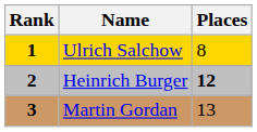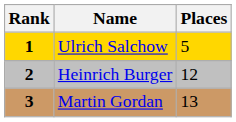Ulrich Salchow | Places: 8 -> 5
Heinrich Burger | Places: bold -> normal
